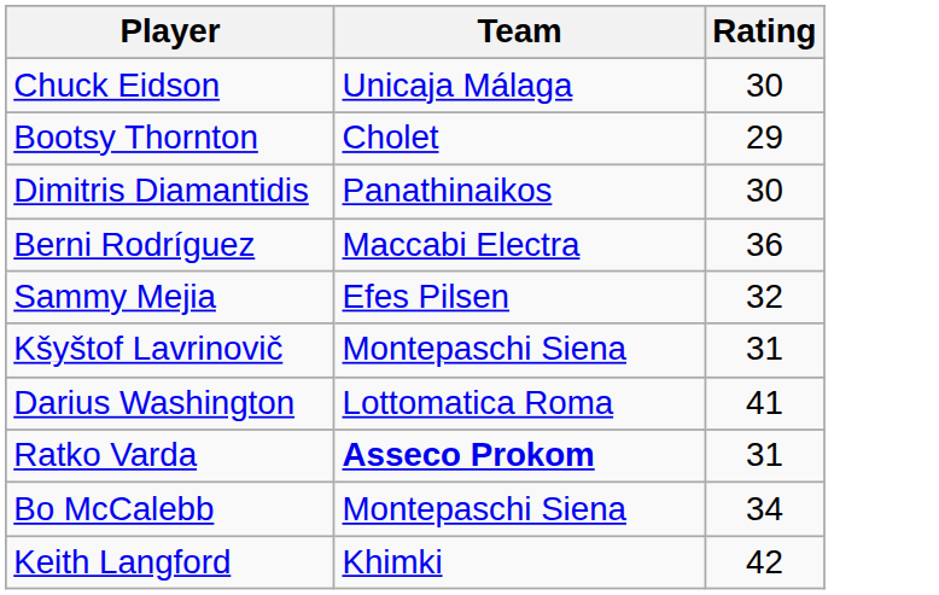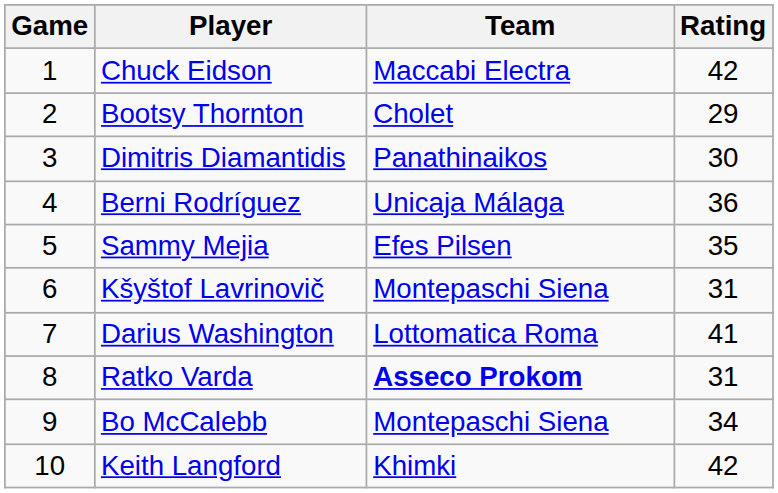+ column: Game | 1 | 2 | 3 | 4 | 5 | 6 | 7 | 8 | 9 | 10
Chuck Eidson | Team: Unicaja Málaga -> Maccabi Electra
Chuck Eidson | Rating: 30 -> 42
Berni Rodríguez | Team: Maccabi Electra -> Unicaja Málaga
Sammy Mejia | Rating: 32 -> 35
